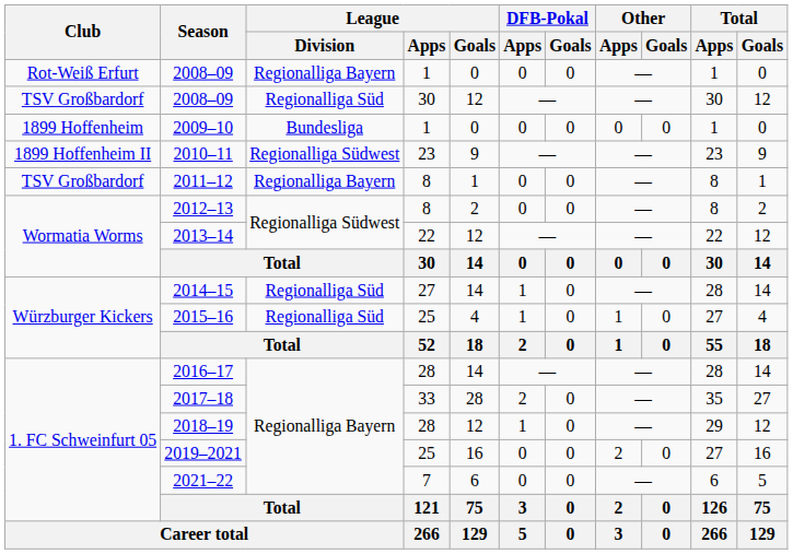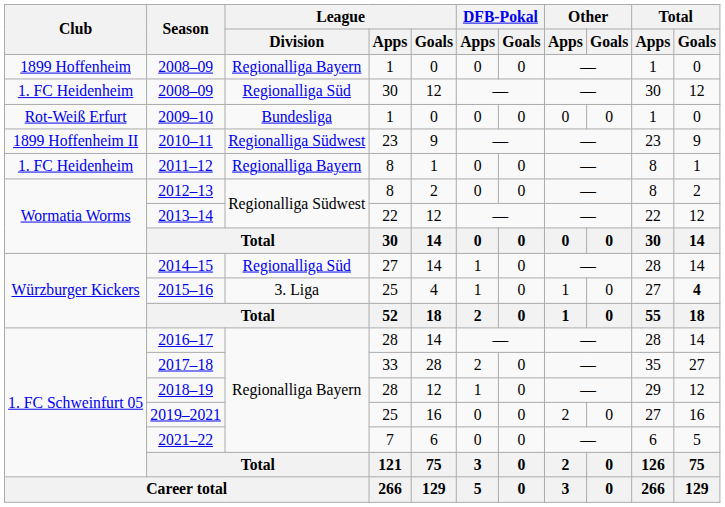2008–09 / 1 | Club: Rot-Weiß Erfurt -> 1899 Hoffenheim
2008–09 / 30 | Club: TSV Großbardorf -> 1. FC Heidenheim
2009–10 | Club: 1899 Hoffenheim -> Rot-Weiß Erfurt
2011–12 | Club: TSV Großbardorf -> 1. FC Heidenheim
2015–16 | League / Division: Regionalliga Süd -> 3. Liga
2015–16 | Total / Goals: normal -> bold
